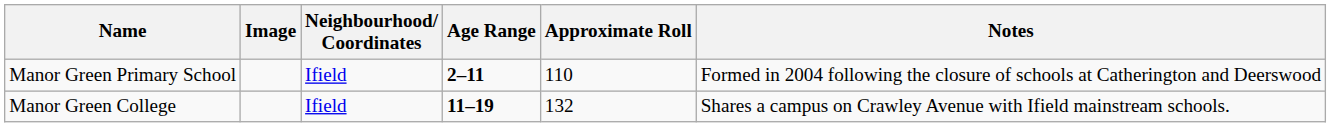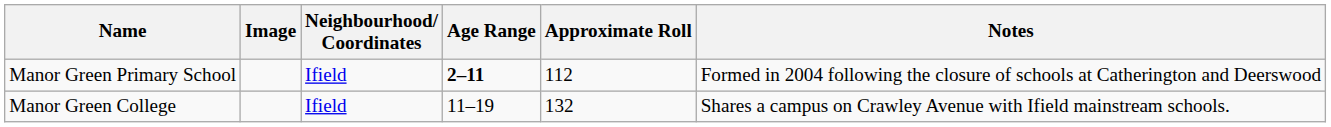Manor Green Primary School | Approximate Roll: 110 -> 112
Manor Green College | Age Range: bold -> normal
